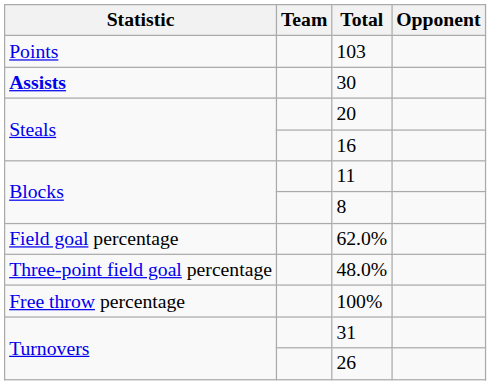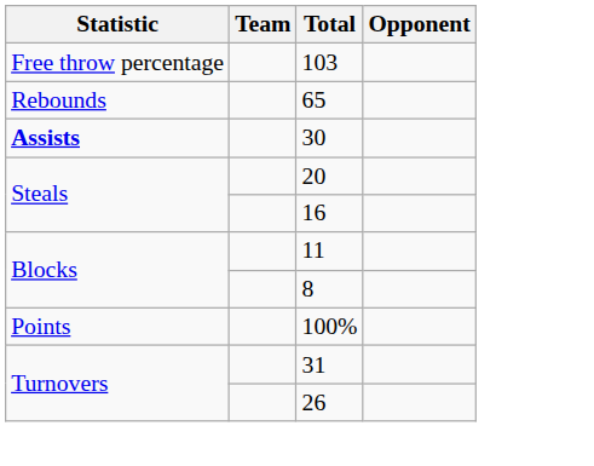103 | Statistic: Points -> Free throw percentage
+ row: Rebounds | 65
- row: Field goal percentage | 62.0%
- row: Three-point field goal percentage | 48.0%
100% | Statistic: Free throw percentage -> Points
